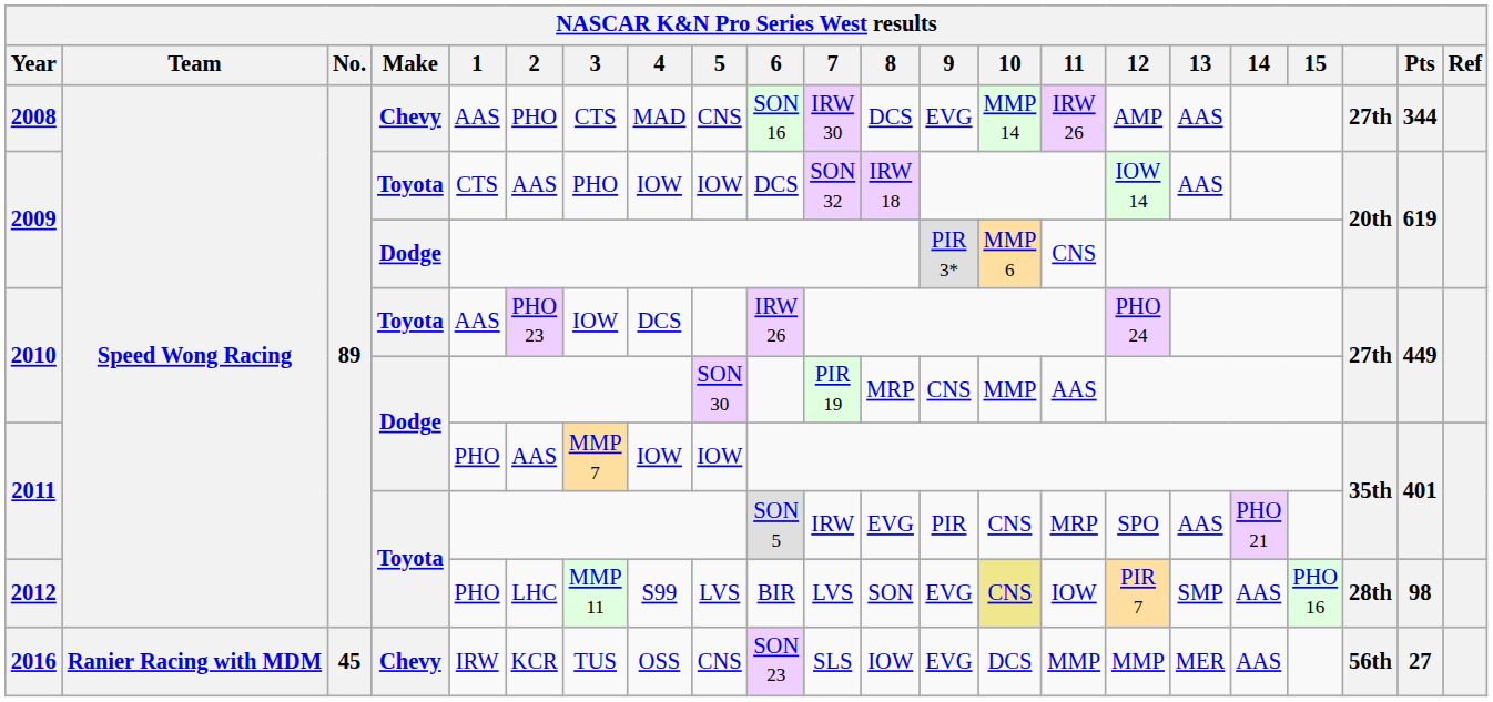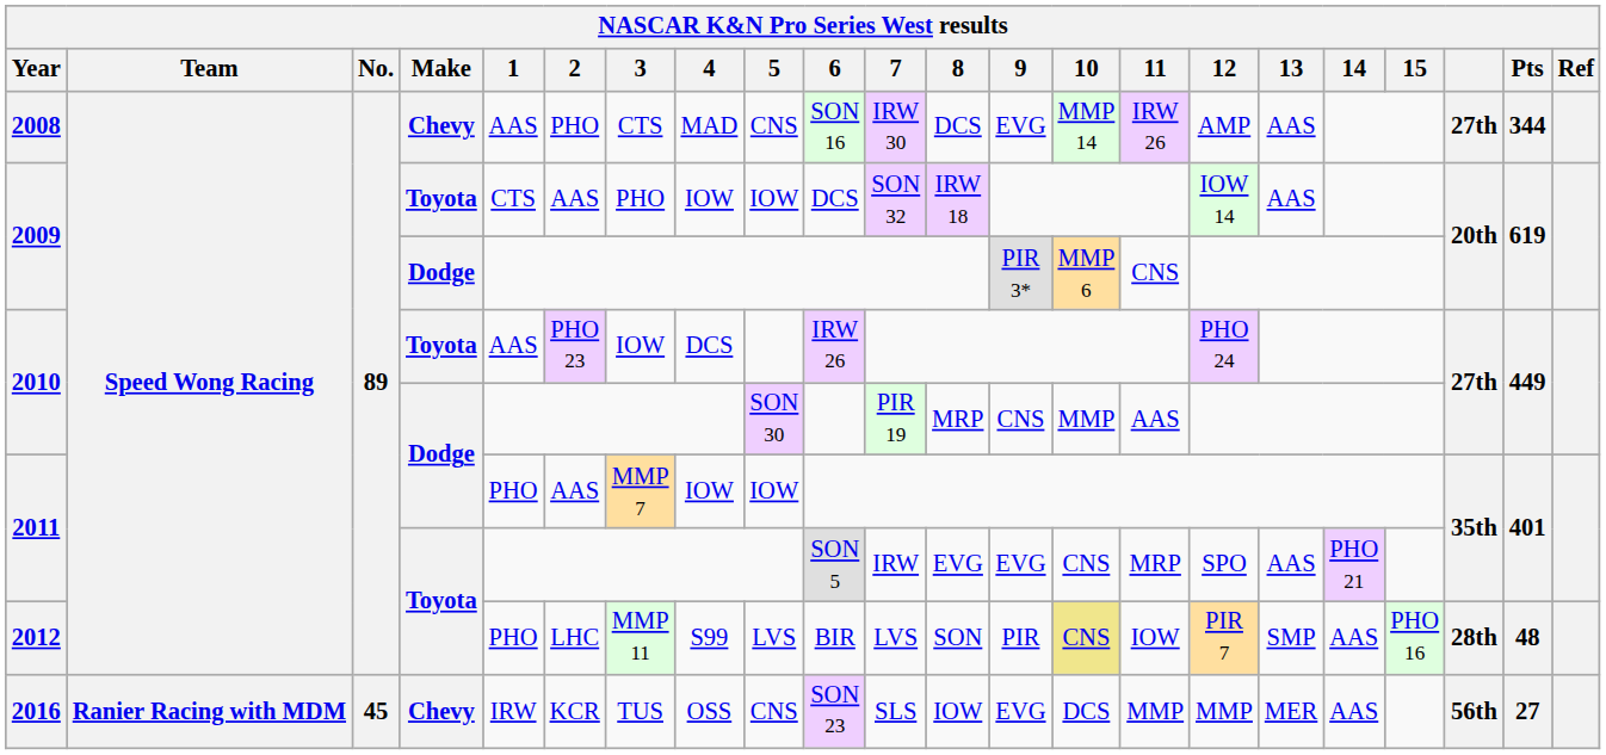2011 / Toyota | 9: PIR -> EVG
2012 | 9: EVG -> PIR
2012 | Pts: 98 -> 48
